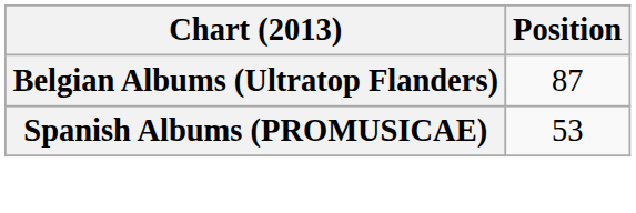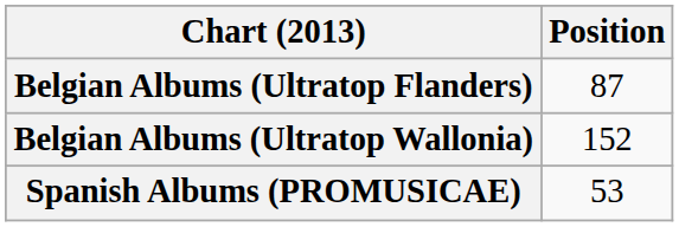+ row: Belgian Albums (Ultratop Wallonia) | 152
